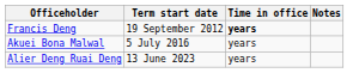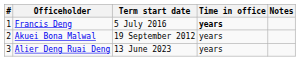+ column: # | 1 | 2 | 3
Francis Deng | Term start date: 19 September 2012 -> 5 July 2016
Akuei Bona Malwal | Term start date: 5 July 2016 -> 19 September 2012
